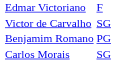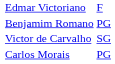rows swapped: Victor de Carvalho <-> Benjamim Romano
Carlos Morais | column 3: SG -> PG
